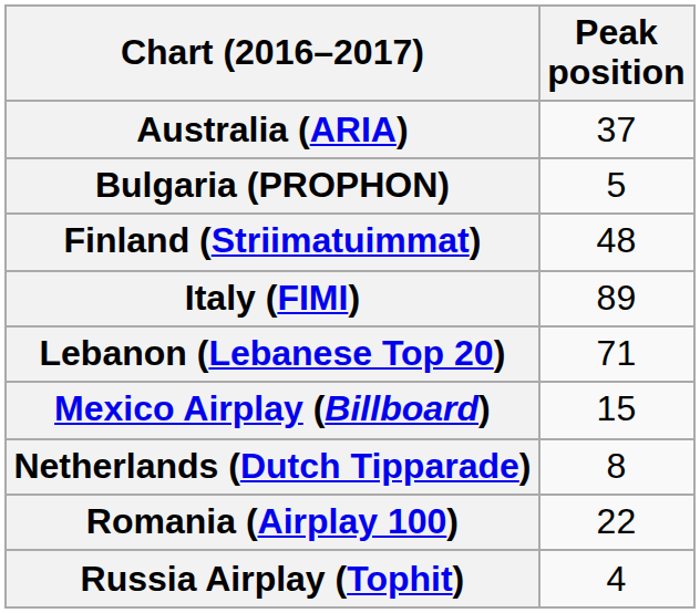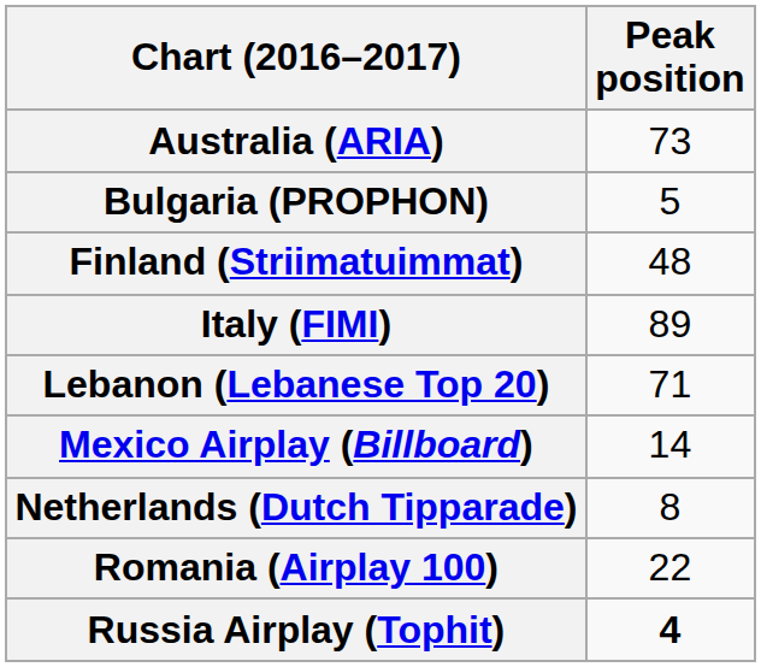Australia (ARIA) | Peak position: 37 -> 73
Mexico Airplay (Billboard) | Peak position: 15 -> 14
Russia Airplay (Tophit) | Peak position: normal -> bold
